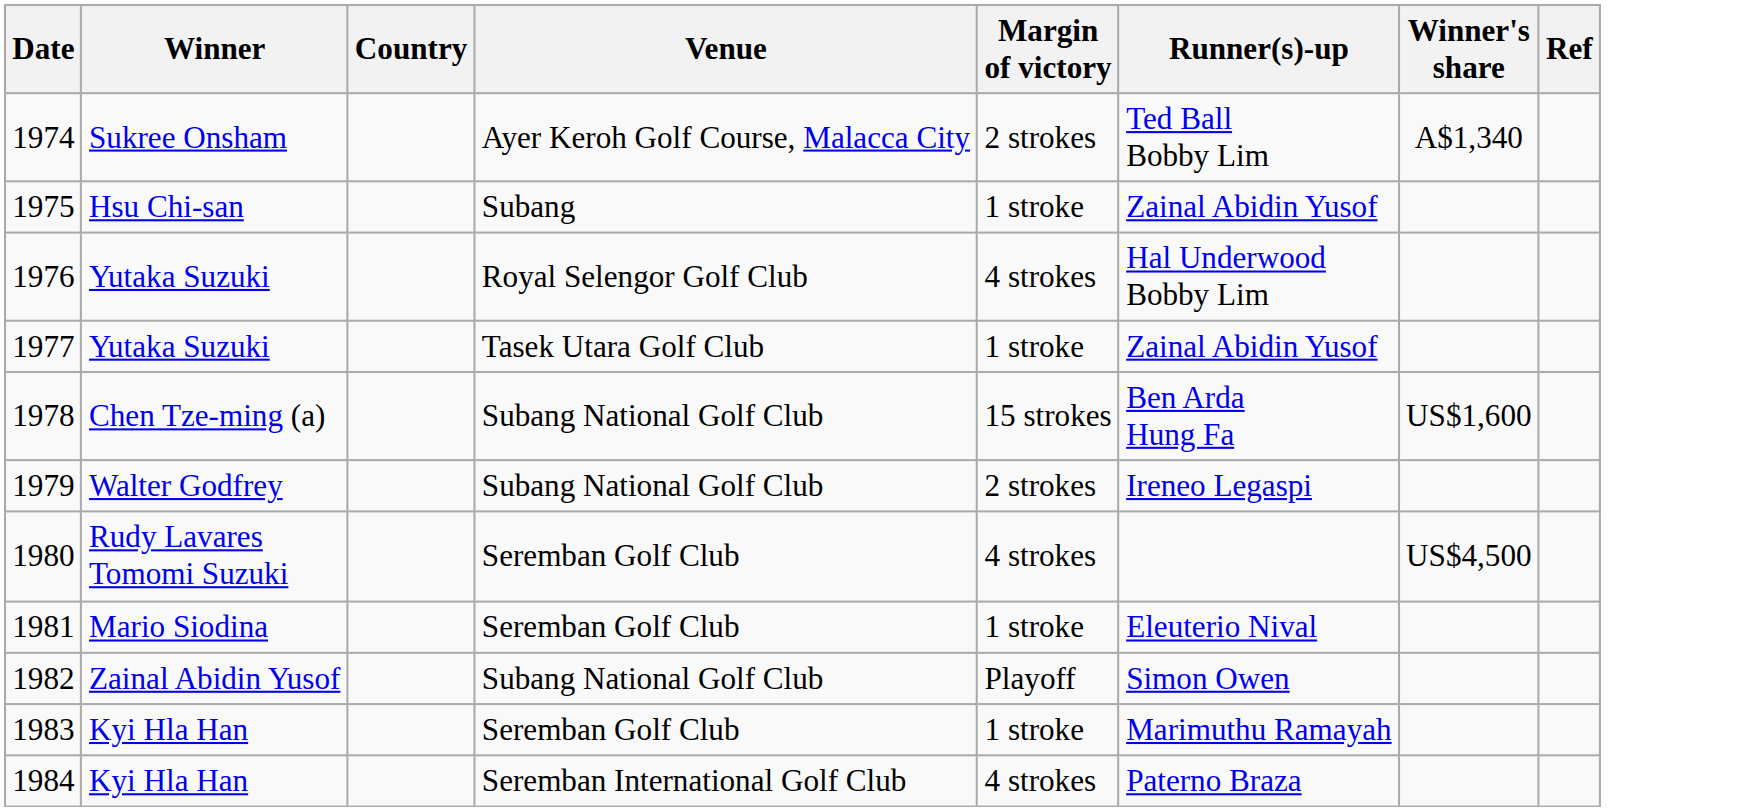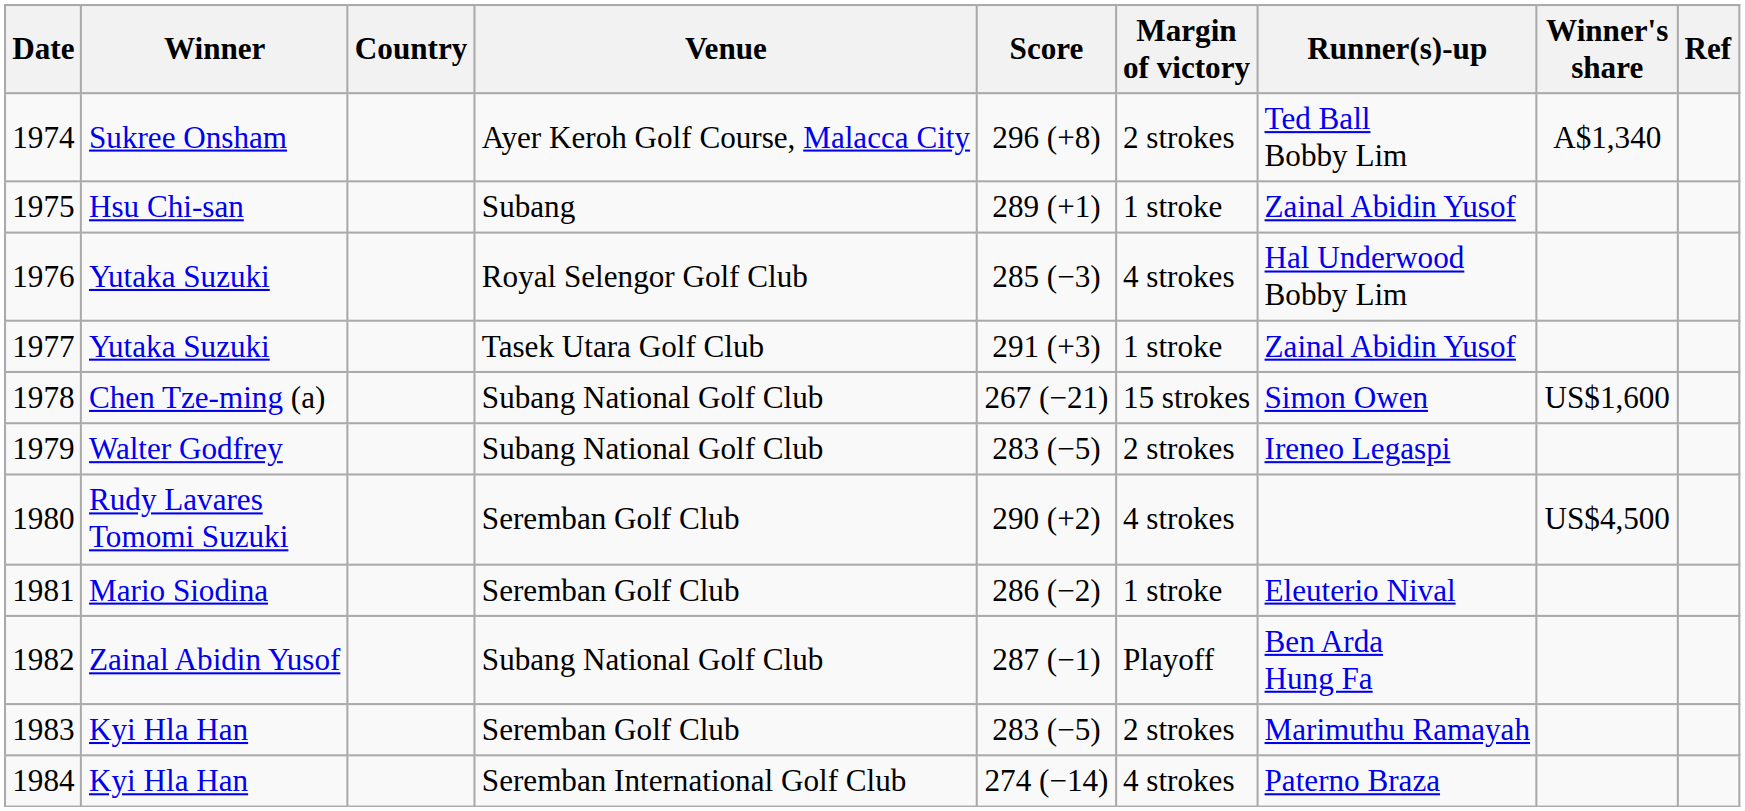+ column: Score | 296 (+8) | 289 (+1) | 285 (−3) | 291 (+3) | 267 (−21) | 283 (−5) | 290 (+2) | 286 (−2) | 287 (−1) | 283 (−5) | 274 (−14)
1978 | Runner(s)-up: Ben Arda Hung Fa -> Simon Owen
1982 | Runner(s)-up: Simon Owen -> Ben Arda Hung Fa
1983 | Margin of victory: 1 stroke -> 2 strokes
